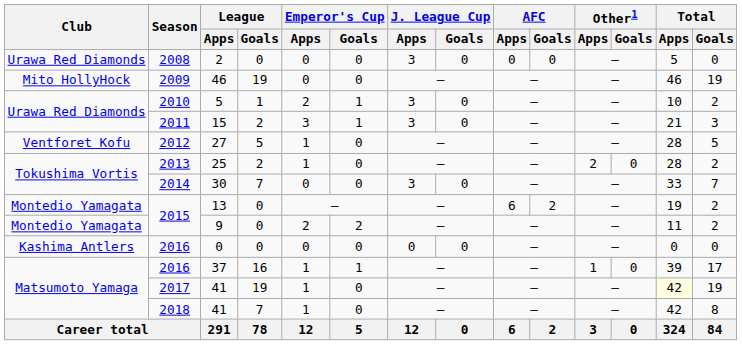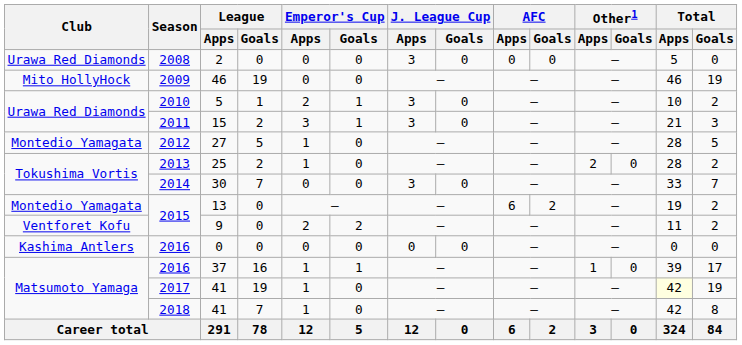27 | Club: Ventforet Kofu -> Montedio Yamagata
9 | Club: Montedio Yamagata -> Ventforet Kofu
